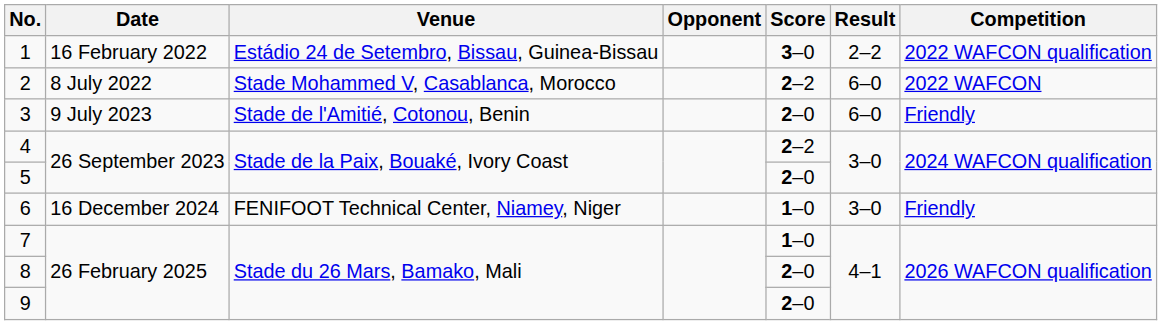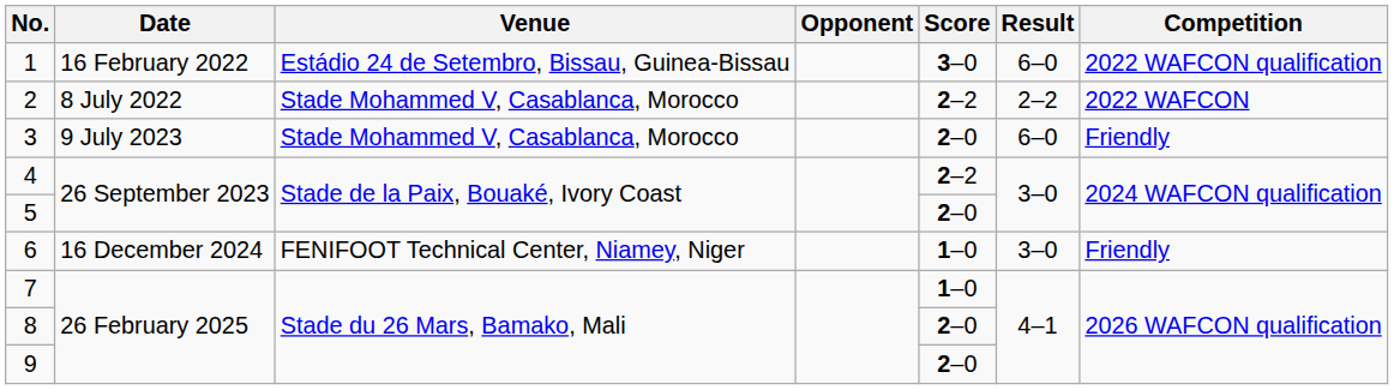1 | Result: 2–2 -> 6–0
2 | Result: 6–0 -> 2–2
3 | Venue: Stade de l'Amitié, Cotonou, Benin -> Stade Mohammed V, Casablanca, Morocco
